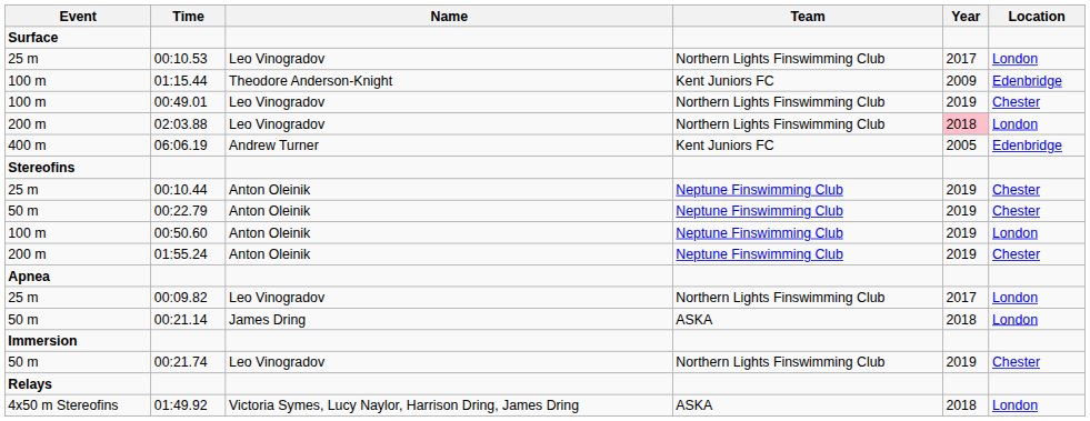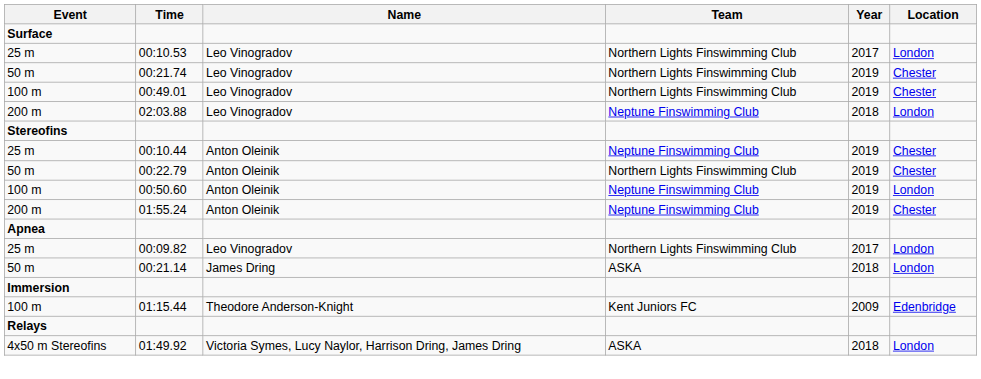rows swapped: 00:21.74 <-> 01:15.44
02:03.88 | Team: Northern Lights Finswimming Club -> Neptune Finswimming Club
02:03.88 | Year: pink background -> no background
- row: 400 m | 06:06.19 | Andrew Turner | Kent Juniors FC | 2005 | Edenbridge
00:22.79 | Team: Neptune Finswimming Club -> Northern Lights Finswimming Club
